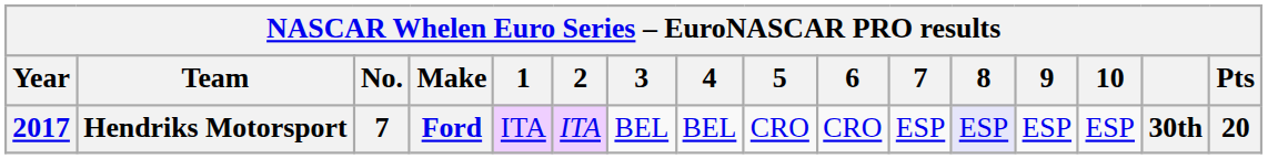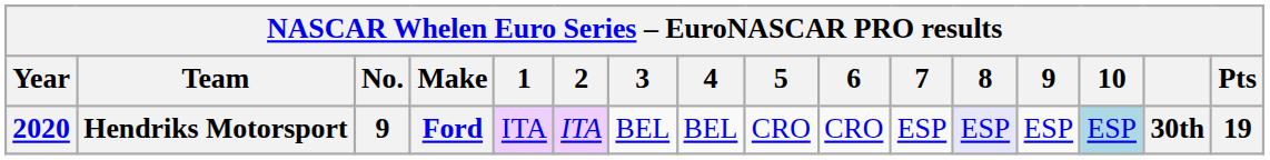Hendriks Motorsport | Year: 2017 -> 2020
Hendriks Motorsport | No.: 7 -> 9
Hendriks Motorsport | 10: no background -> lightblue background
Hendriks Motorsport | Pts: 20 -> 19
